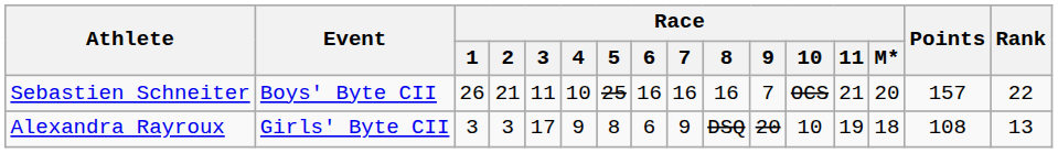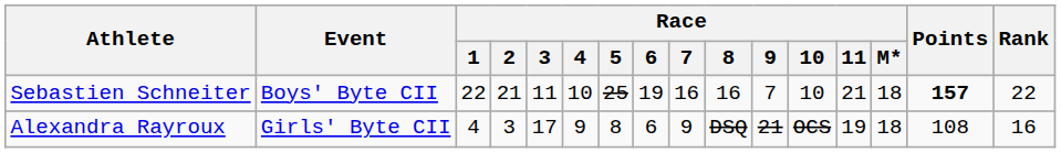Sebastien Schneiter | Race / 1: 26 -> 22
Sebastien Schneiter | Race / 6: 16 -> 19
Sebastien Schneiter | Race / 10: OCS -> 10
Sebastien Schneiter | Race / M*: 20 -> 18
Sebastien Schneiter | Points: normal -> bold
Alexandra Rayroux | Race / 1: 3 -> 4
Alexandra Rayroux | Race / 9: 20 -> 21
Alexandra Rayroux | Race / 10: 10 -> OCS
Alexandra Rayroux | Rank: 13 -> 16
